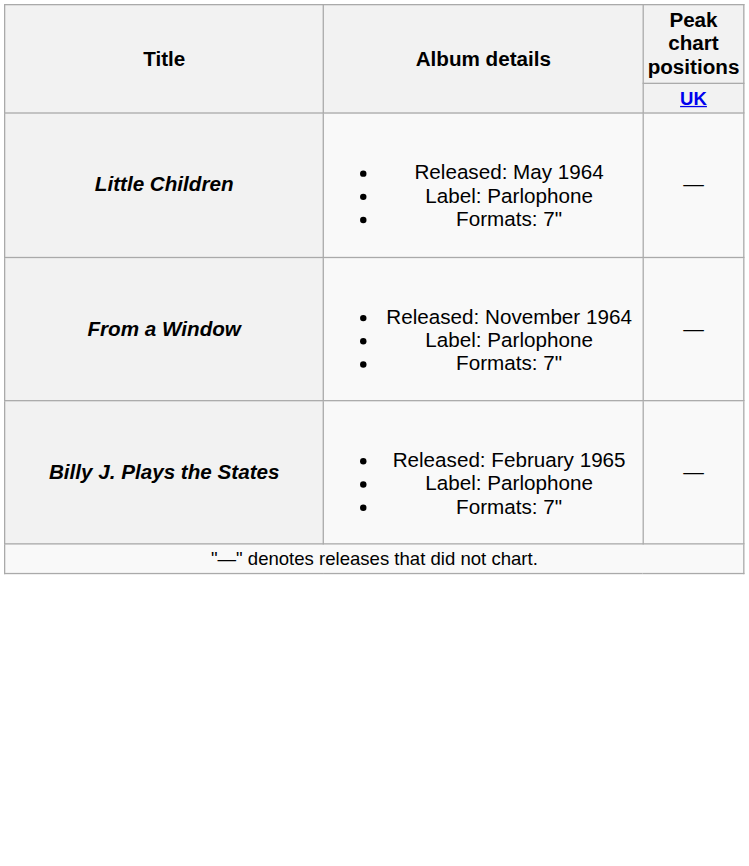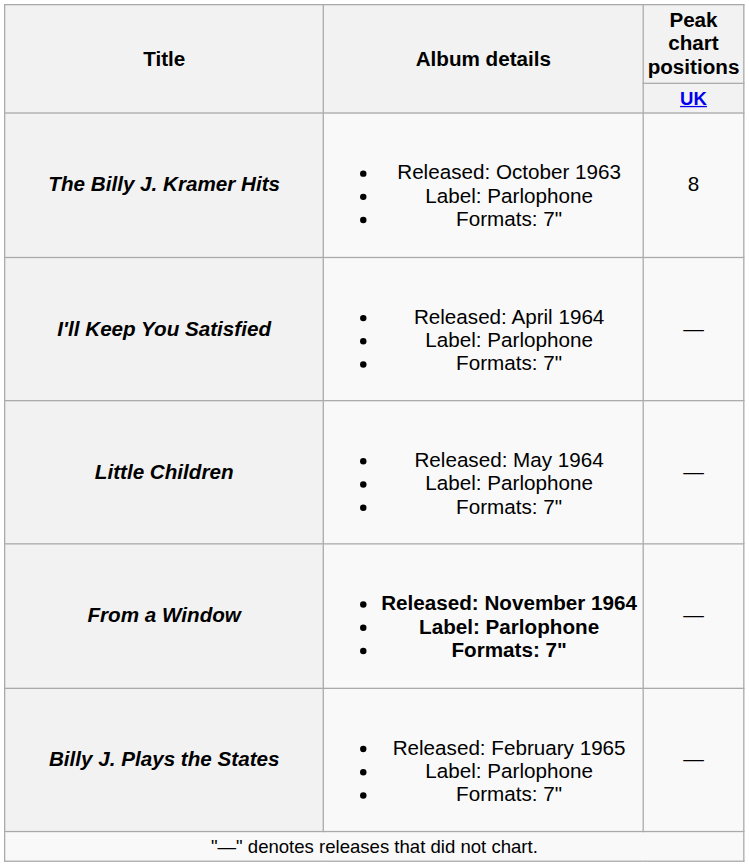+ row: The Billy J. Kramer Hits | Released: October 1963 Label: Parlophone Formats: 7" | 8
+ row: I'll Keep You Satisfied | Released: April 1964 Label: Parlophone Formats: 7" | —
From a Window | Album details: normal -> bold
